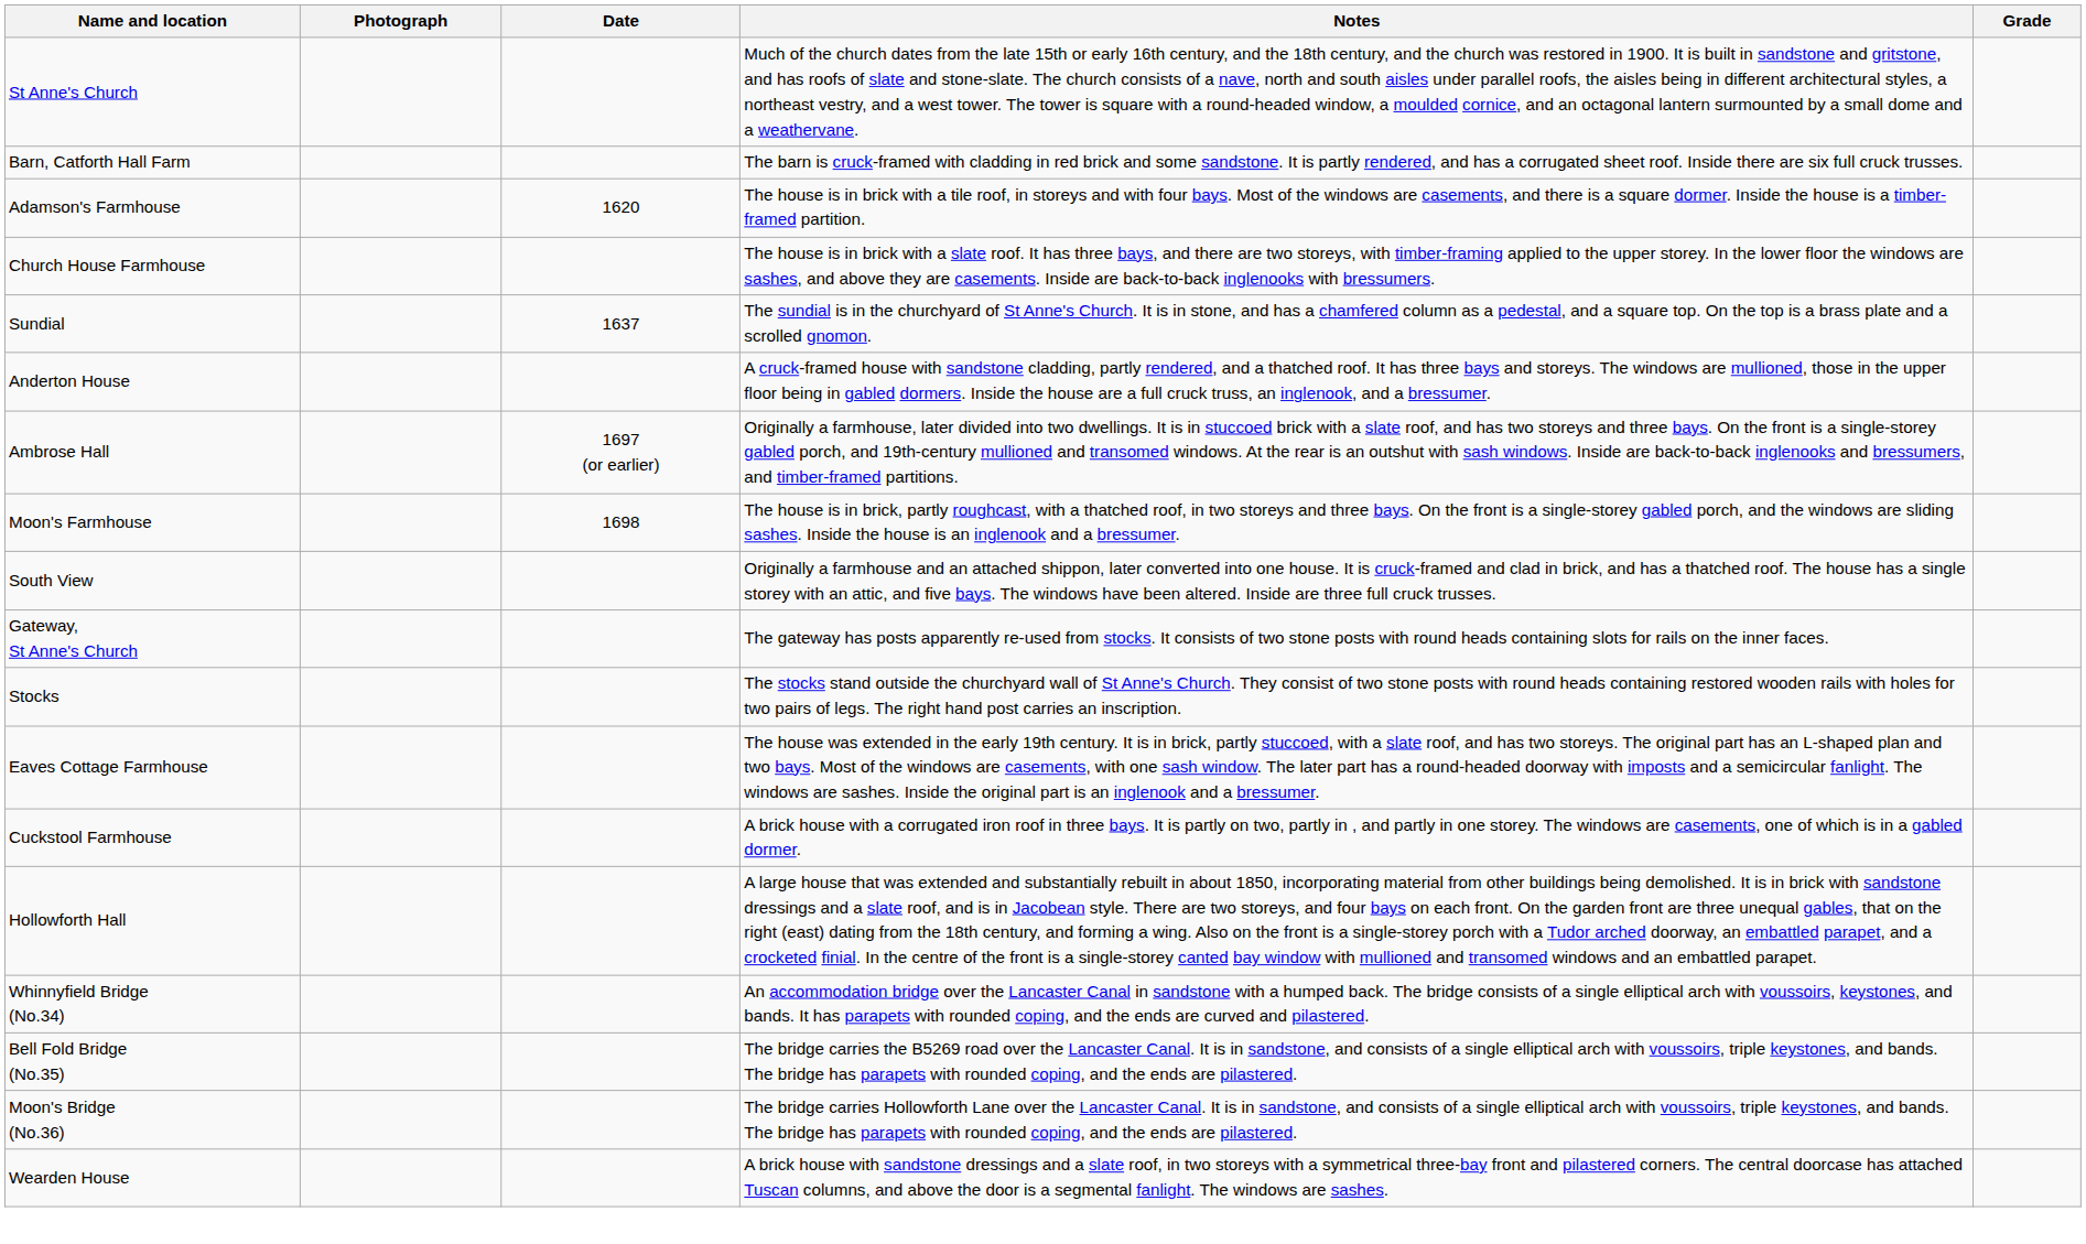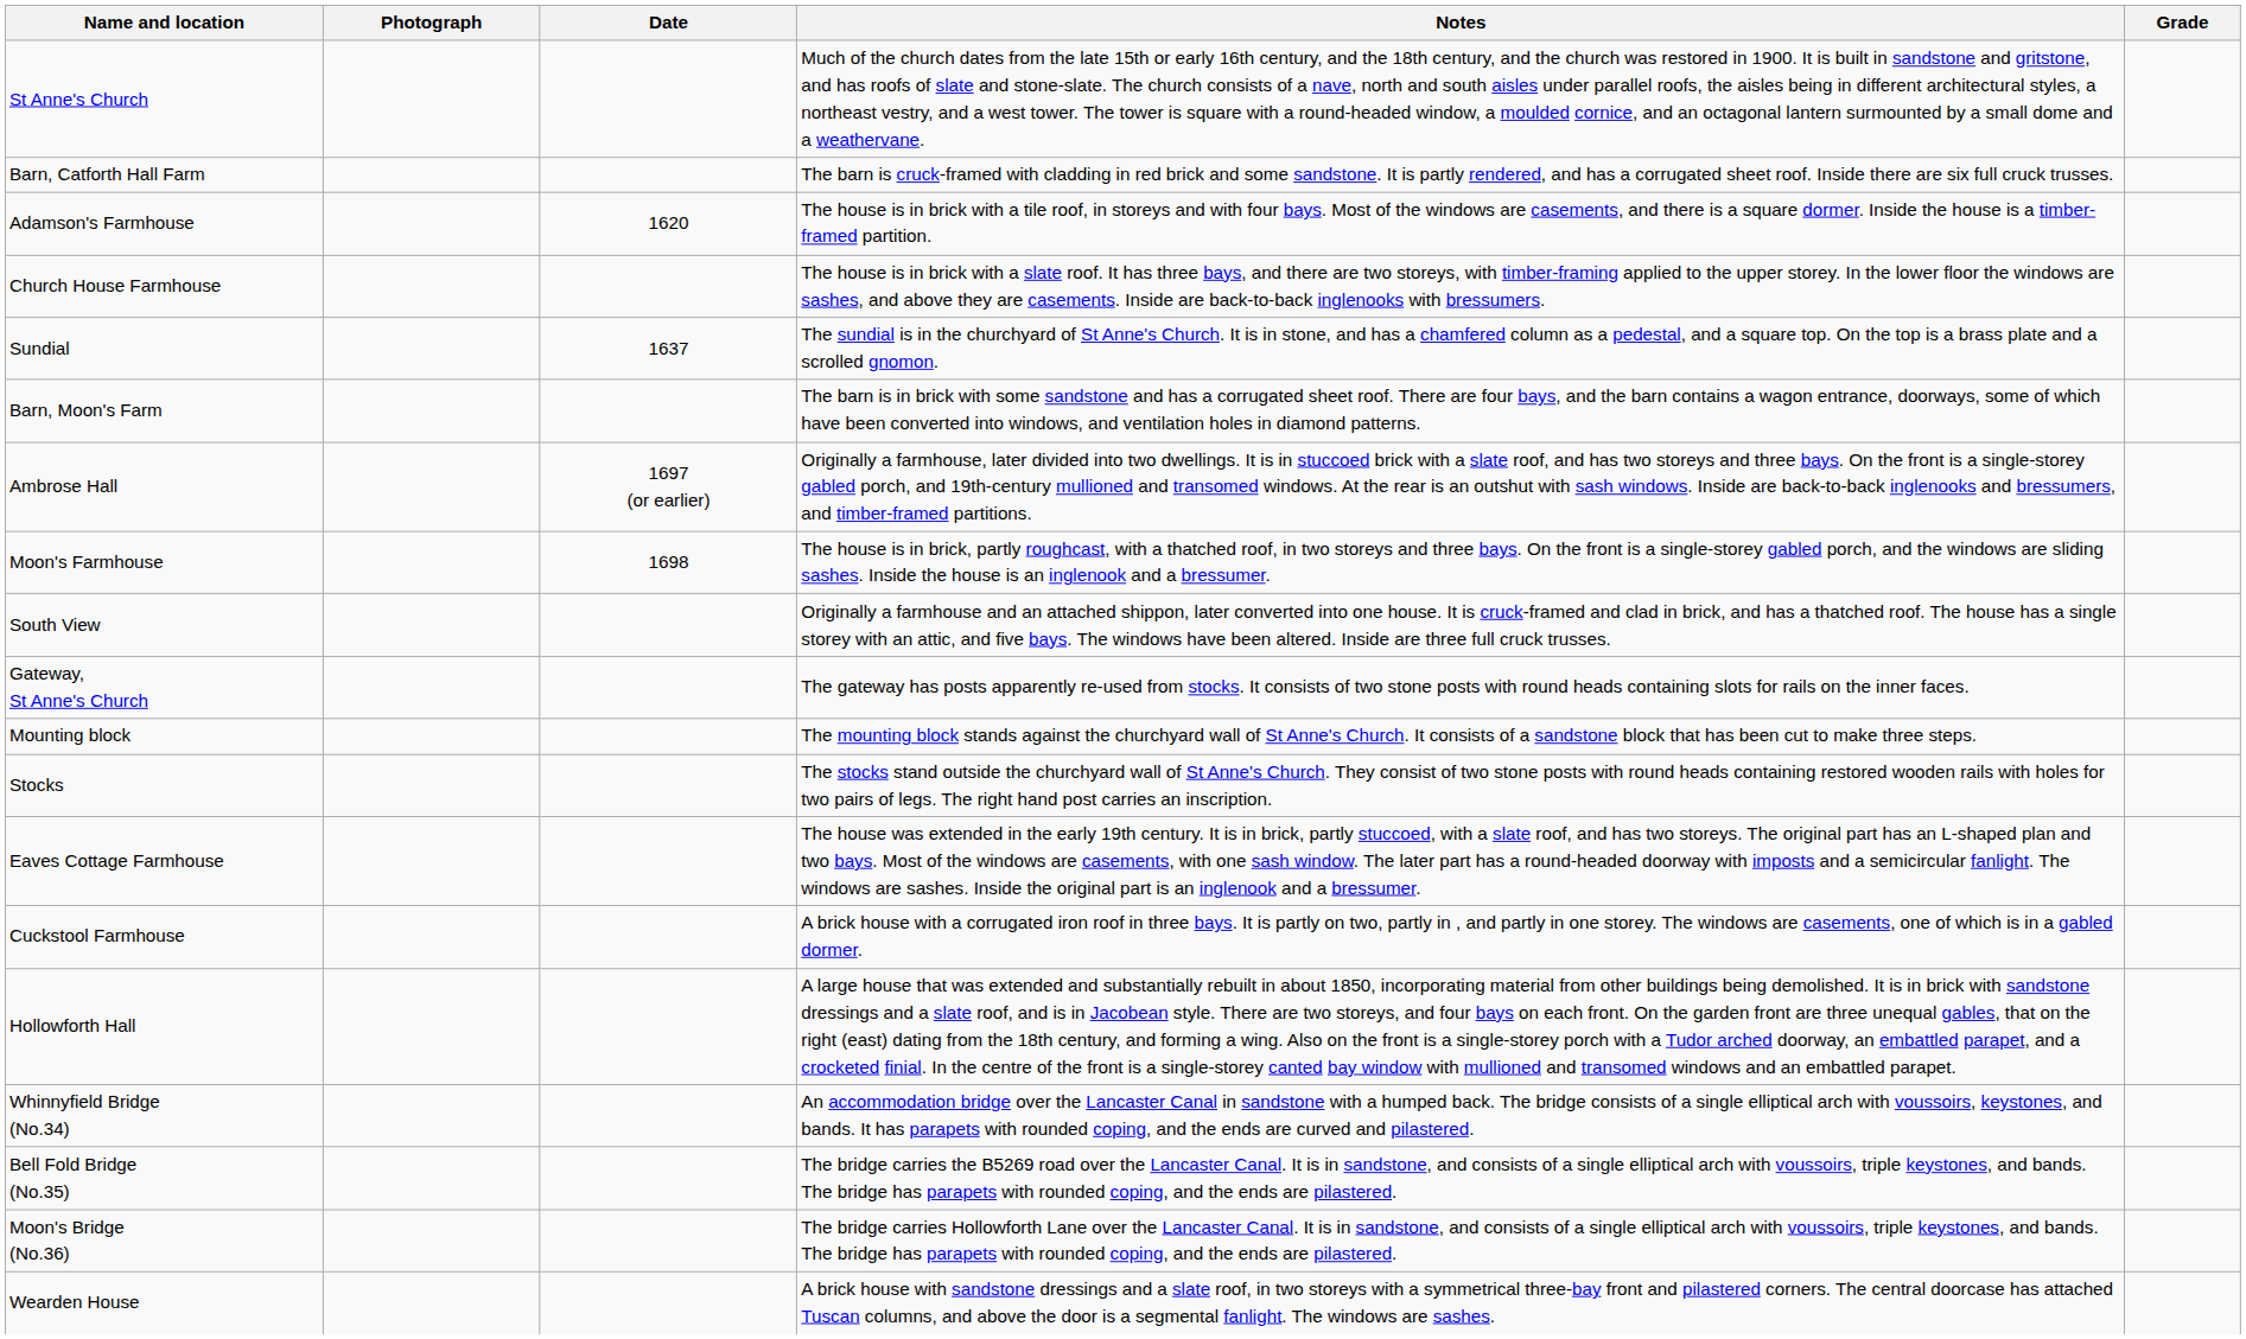- row: Anderton House | A cruck-framed house with sandstone cladding, partly rendered, and a thatched roof. It has three bays and storeys. The windows are mullioned, those in the upper floor being in gabled dormers. Inside the house are a full cruck truss, an inglenook, and a bressumer.
+ row: Barn, Moon's Farm | The barn is in brick with some sandstone and has a corrugated sheet roof. There are four bays, and the barn contains a wagon entrance, doorways, some of which have been converted into windows, and ventilation holes in diamond patterns.
+ row: Mounting block | The mounting block stands against the churchyard wall of St Anne's Church. It consists of a sandstone block that has been cut to make three steps.
